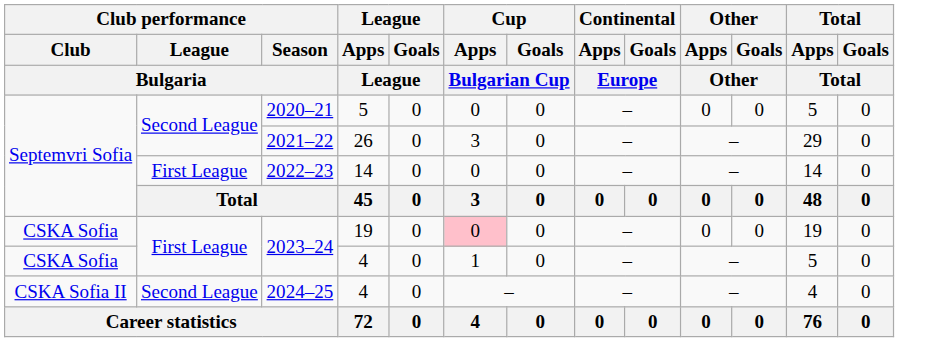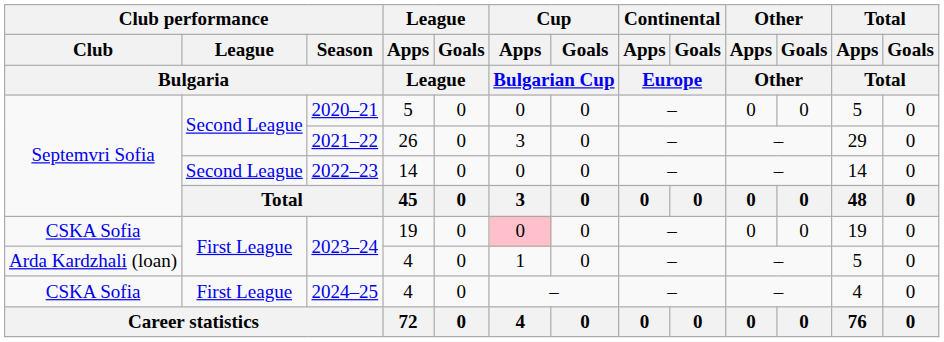2022–23 | Club performance / League / Bulgaria: First League -> Second League
2023–24 / 4 | Club performance / Club / Bulgaria: CSKA Sofia -> Arda Kardzhali (loan)
2024–25 | Club performance / Club / Bulgaria: CSKA Sofia II -> CSKA Sofia
2024–25 | Club performance / League / Bulgaria: Second League -> First League
